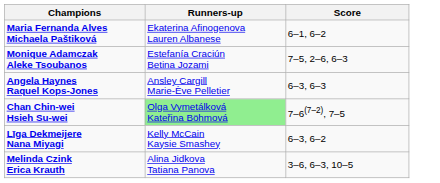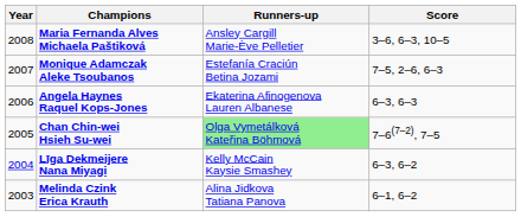+ column: Year | 2008 | 2007 | 2006 | 2005 | 2004 | 2003
Maria Fernanda Alves Michaela Paštiková | Runners-up: Ekaterina Afinogenova Lauren Albanese -> Ansley Cargill Marie-Ève Pelletier
Maria Fernanda Alves Michaela Paštiková | Score: 6–1, 6–2 -> 3–6, 6–3, 10–5
Angela Haynes Raquel Kops-Jones | Runners-up: Ansley Cargill Marie-Ève Pelletier -> Ekaterina Afinogenova Lauren Albanese
Melinda Czink Erica Krauth | Score: 3–6, 6–3, 10–5 -> 6–1, 6–2
